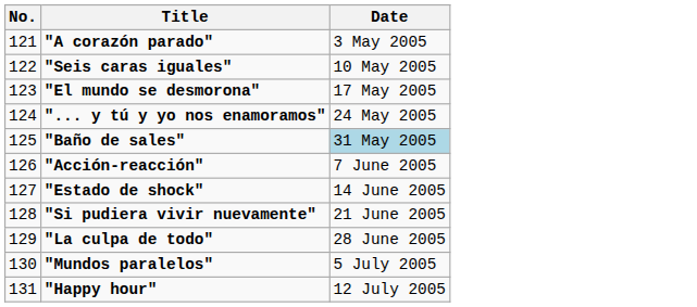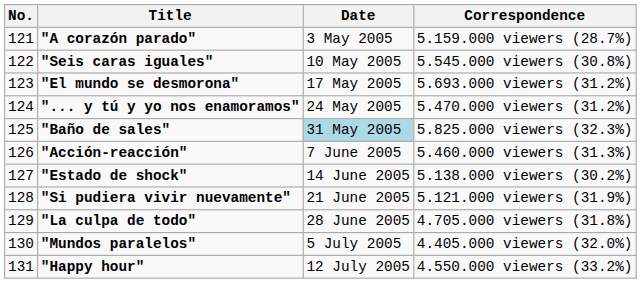+ column: Correspondence | 5.159.000 viewers (28.7%) | 5.545.000 viewers (30.8%) | 5.693.000 viewers (31.2%) | 5.470.000 viewers (31.2%) | 5.825.000 viewers (32.3%) | 5.460.000 viewers (31.3%) | 5.138.000 viewers (30.2%) | 5.121.000 viewers (31.9%) | 4.705.000 viewers (31.8%) | 4.405.000 viewers (32.0%) | 4.550.000 viewers (33.2%)
